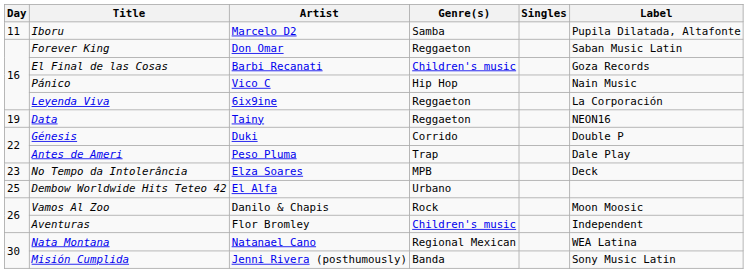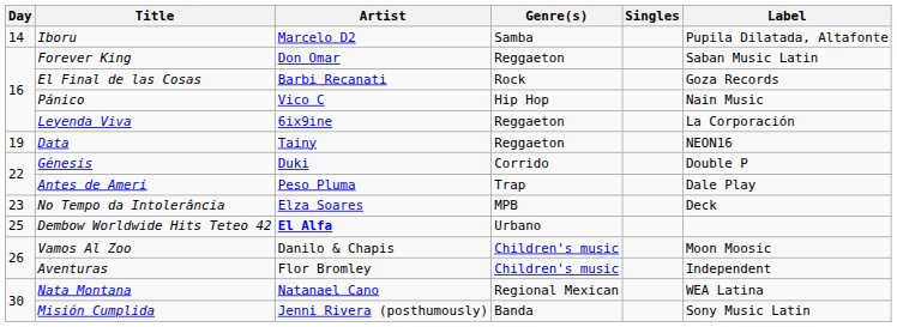Iboru | Day: 11 -> 14
El Final de las Cosas | Genre(s): Children's music -> Rock
Dembow Worldwide Hits Teteo 42 | Artist: normal -> bold
Vamos Al Zoo | Genre(s): Rock -> Children's music
